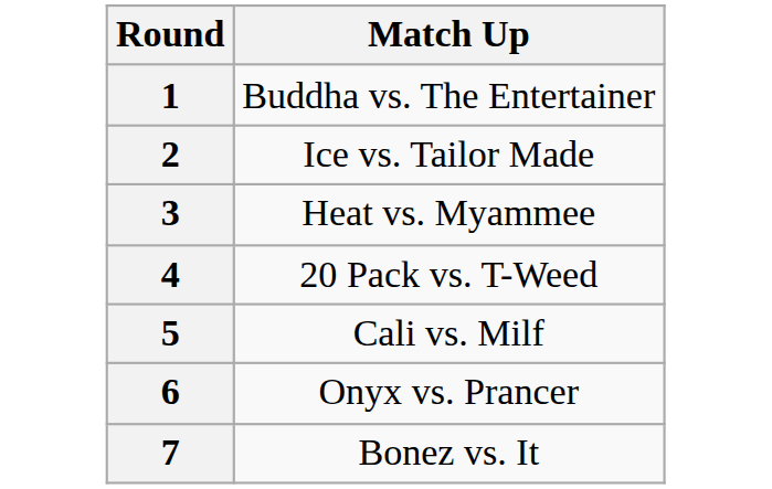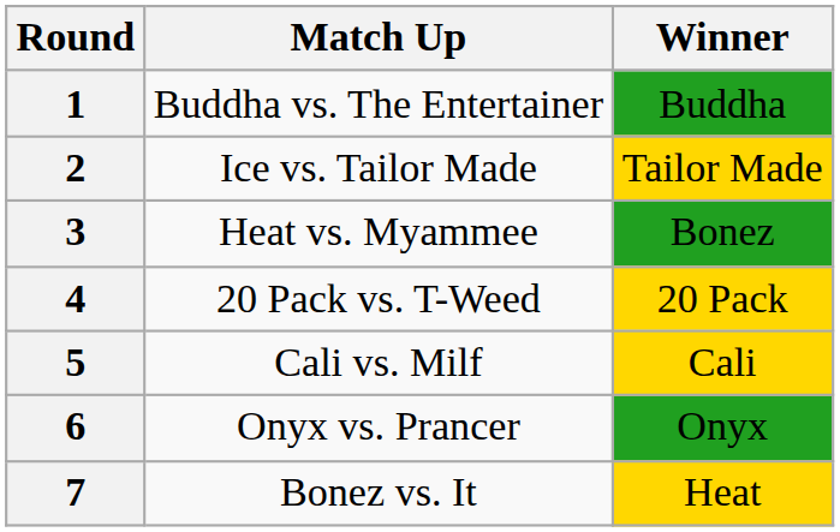+ column: Winner | Buddha | Tailor Made | Bonez | 20 Pack | Cali | Onyx | Heat
